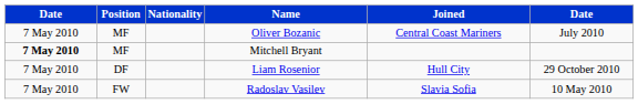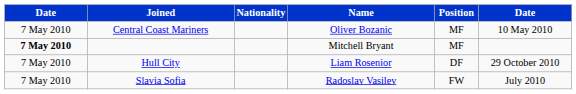columns swapped: Position <-> Joined
Oliver Bozanic | column 6: July 2010 -> 10 May 2010
Radoslav Vasilev | column 6: 10 May 2010 -> July 2010
